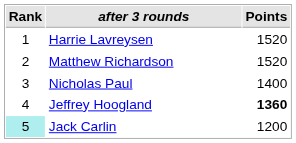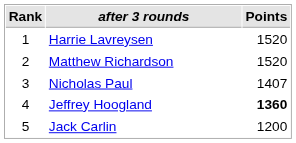Nicholas Paul | Points: 1400 -> 1407
Jack Carlin | Rank: paleturquoise background -> no background
